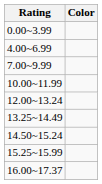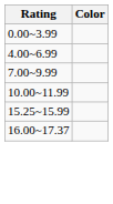- row: 12.00~13.24
- row: 13.25~14.49
- row: 14.50~15.24
